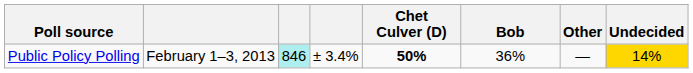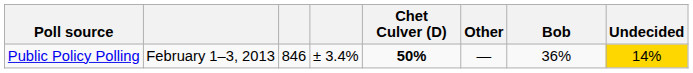columns swapped: Bob <-> Other
Public Policy Polling | column 3: paleturquoise background -> no background
